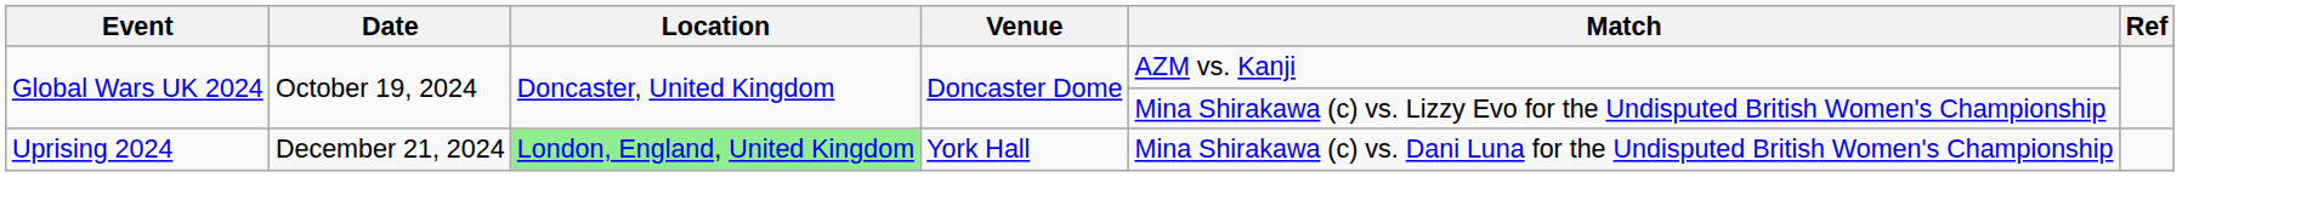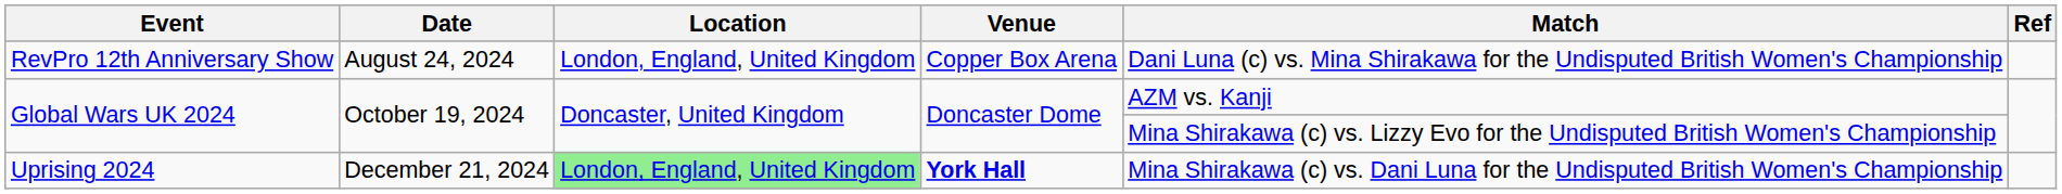+ row: RevPro 12th Anniversary Show | August 24, 2024 | London, England, United Kingdom | Copper Box Arena | Dani Luna (c) vs. Mina Shirakawa for the Undisputed British Women's Championship
Uprising 2024 | Venue: normal -> bold
